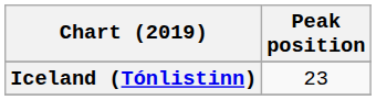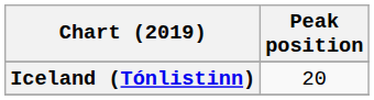Iceland (Tónlistinn) | Peak position: 23 -> 20
